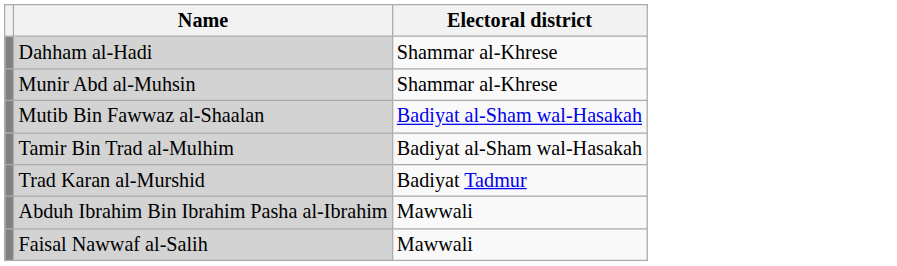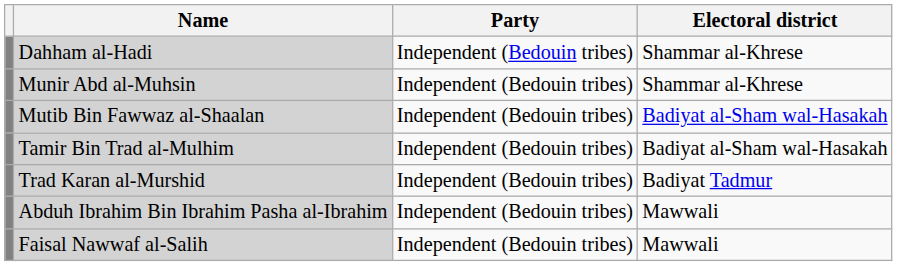+ column: Party | Independent (Bedouin tribes) | Independent (Bedouin tribes) | Independent (Bedouin tribes) | Independent (Bedouin tribes) | Independent (Bedouin tribes) | Independent (Bedouin tribes) | Independent (Bedouin tribes)
